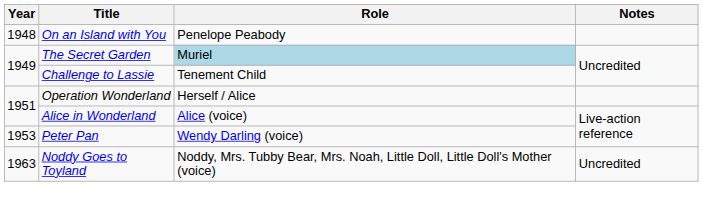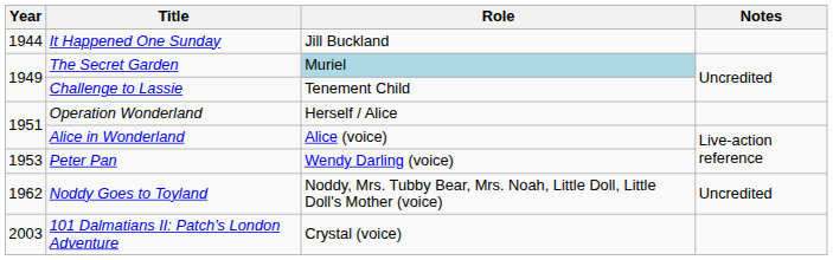+ row: 1944 | It Happened One Sunday | Jill Buckland
- row: 1948 | On an Island with You | Penelope Peabody
Noddy Goes to Toyland | Year: 1963 -> 1962
+ row: 2003 | 101 Dalmatians II: Patch's London Adventure | Crystal (voice)
